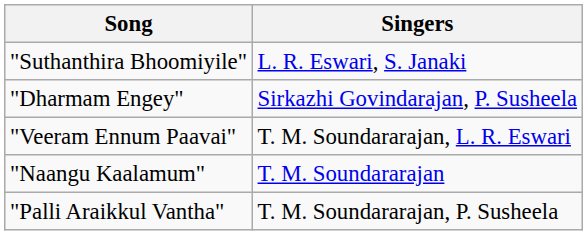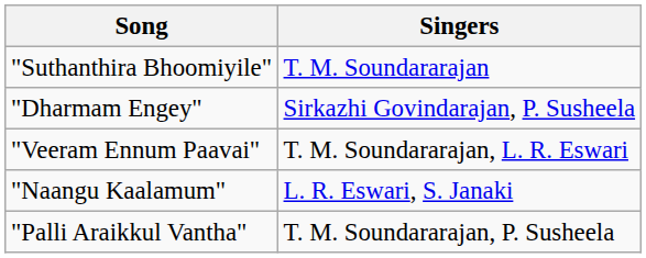"Suthanthira Bhoomiyile" | Singers: L. R. Eswari, S. Janaki -> T. M. Soundararajan
"Naangu Kaalamum" | Singers: T. M. Soundararajan -> L. R. Eswari, S. Janaki
